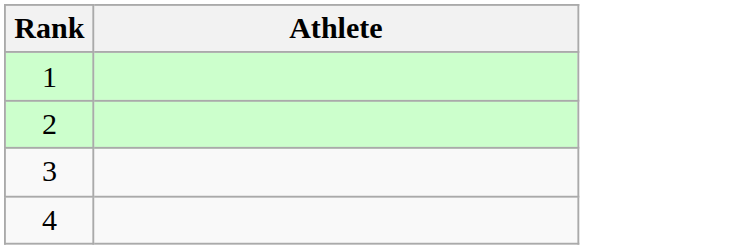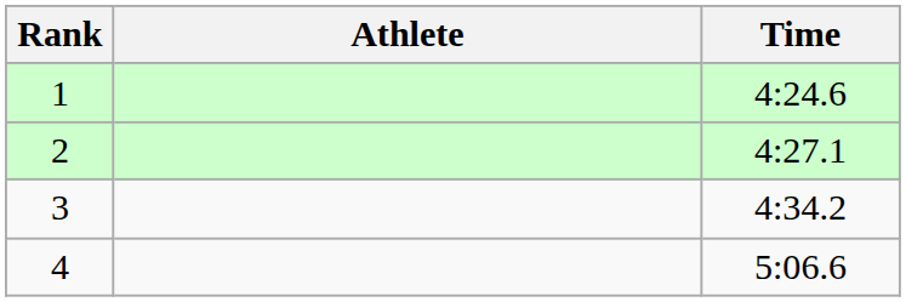+ column: Time | 4:24.6 | 4:27.1 | 4:34.2 | 5:06.6
